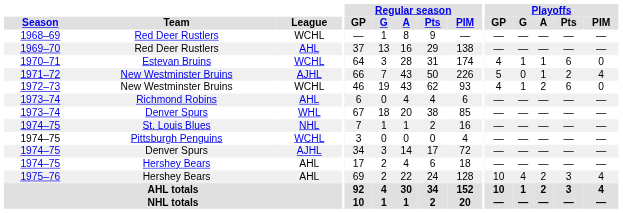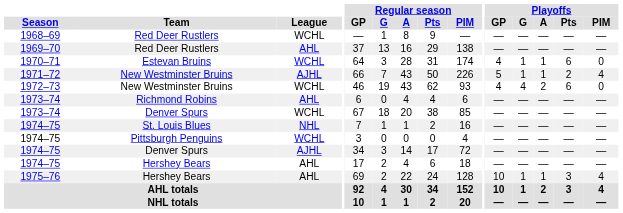1971–72 | Playoffs / G: 0 -> 1
1972–73 | Playoffs / G: 1 -> 4
1973–74 / Denver Spurs | League: WHL -> WCHL
1975–76 | Playoffs / G: 4 -> 1
1975–76 | Playoffs / A: 2 -> 1
